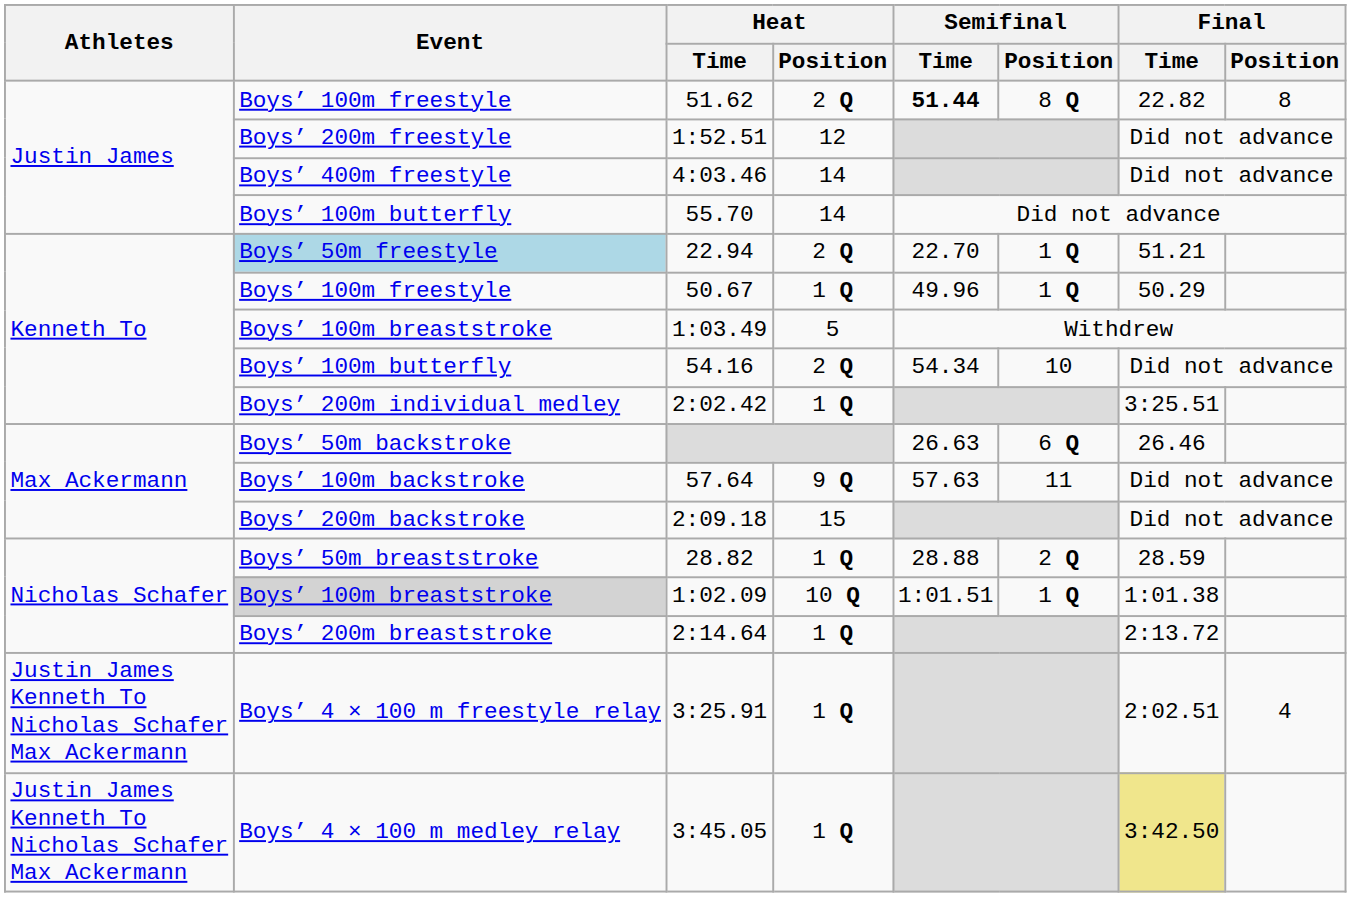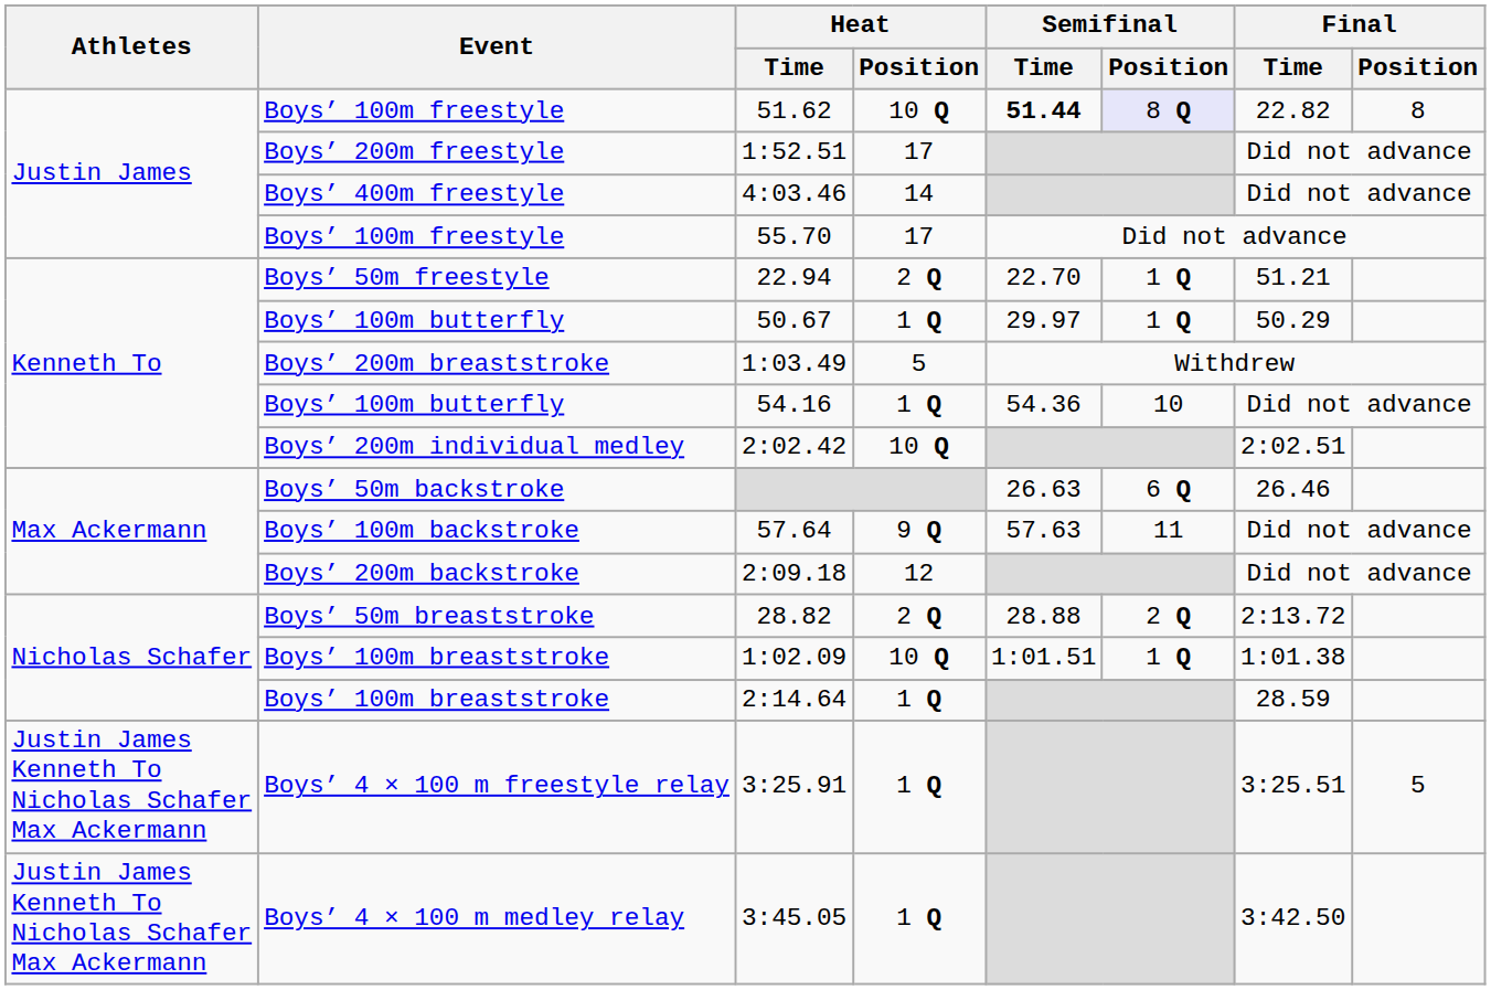51.62 | Heat / Position: 2 Q -> 10 Q
51.62 | Semifinal / Position: no background -> lavender background
1:52.51 | Heat / Position: 12 -> 17
55.70 | Event: Boys’ 100m butterfly -> Boys’ 100m freestyle
55.70 | Heat / Position: 14 -> 17
22.94 | Event: lightblue background -> no background
50.67 | Event: Boys’ 100m freestyle -> Boys’ 100m butterfly
50.67 | Semifinal / Time: 49.96 -> 29.97
1:03.49 | Event: Boys’ 100m breaststroke -> Boys’ 200m breaststroke
54.16 | Heat / Position: 2 Q -> 1 Q
54.16 | Semifinal / Time: 54.34 -> 54.36
2:02.42 | Heat / Position: 1 Q -> 10 Q
2:02.42 | Final / Time: 3:25.51 -> 2:02.51
2:09.18 | Heat / Position: 15 -> 12
28.82 | Heat / Position: 1 Q -> 2 Q
28.82 | Final / Time: 28.59 -> 2:13.72
1:02.09 | Event: lightgrey background -> no background
2:14.64 | Event: Boys’ 200m breaststroke -> Boys’ 100m breaststroke
2:14.64 | Final / Time: 2:13.72 -> 28.59
3:25.91 | Final / Time: 2:02.51 -> 3:25.51
3:25.91 | Final / Position: 4 -> 5
3:45.05 | Final / Time: khaki background -> no background
